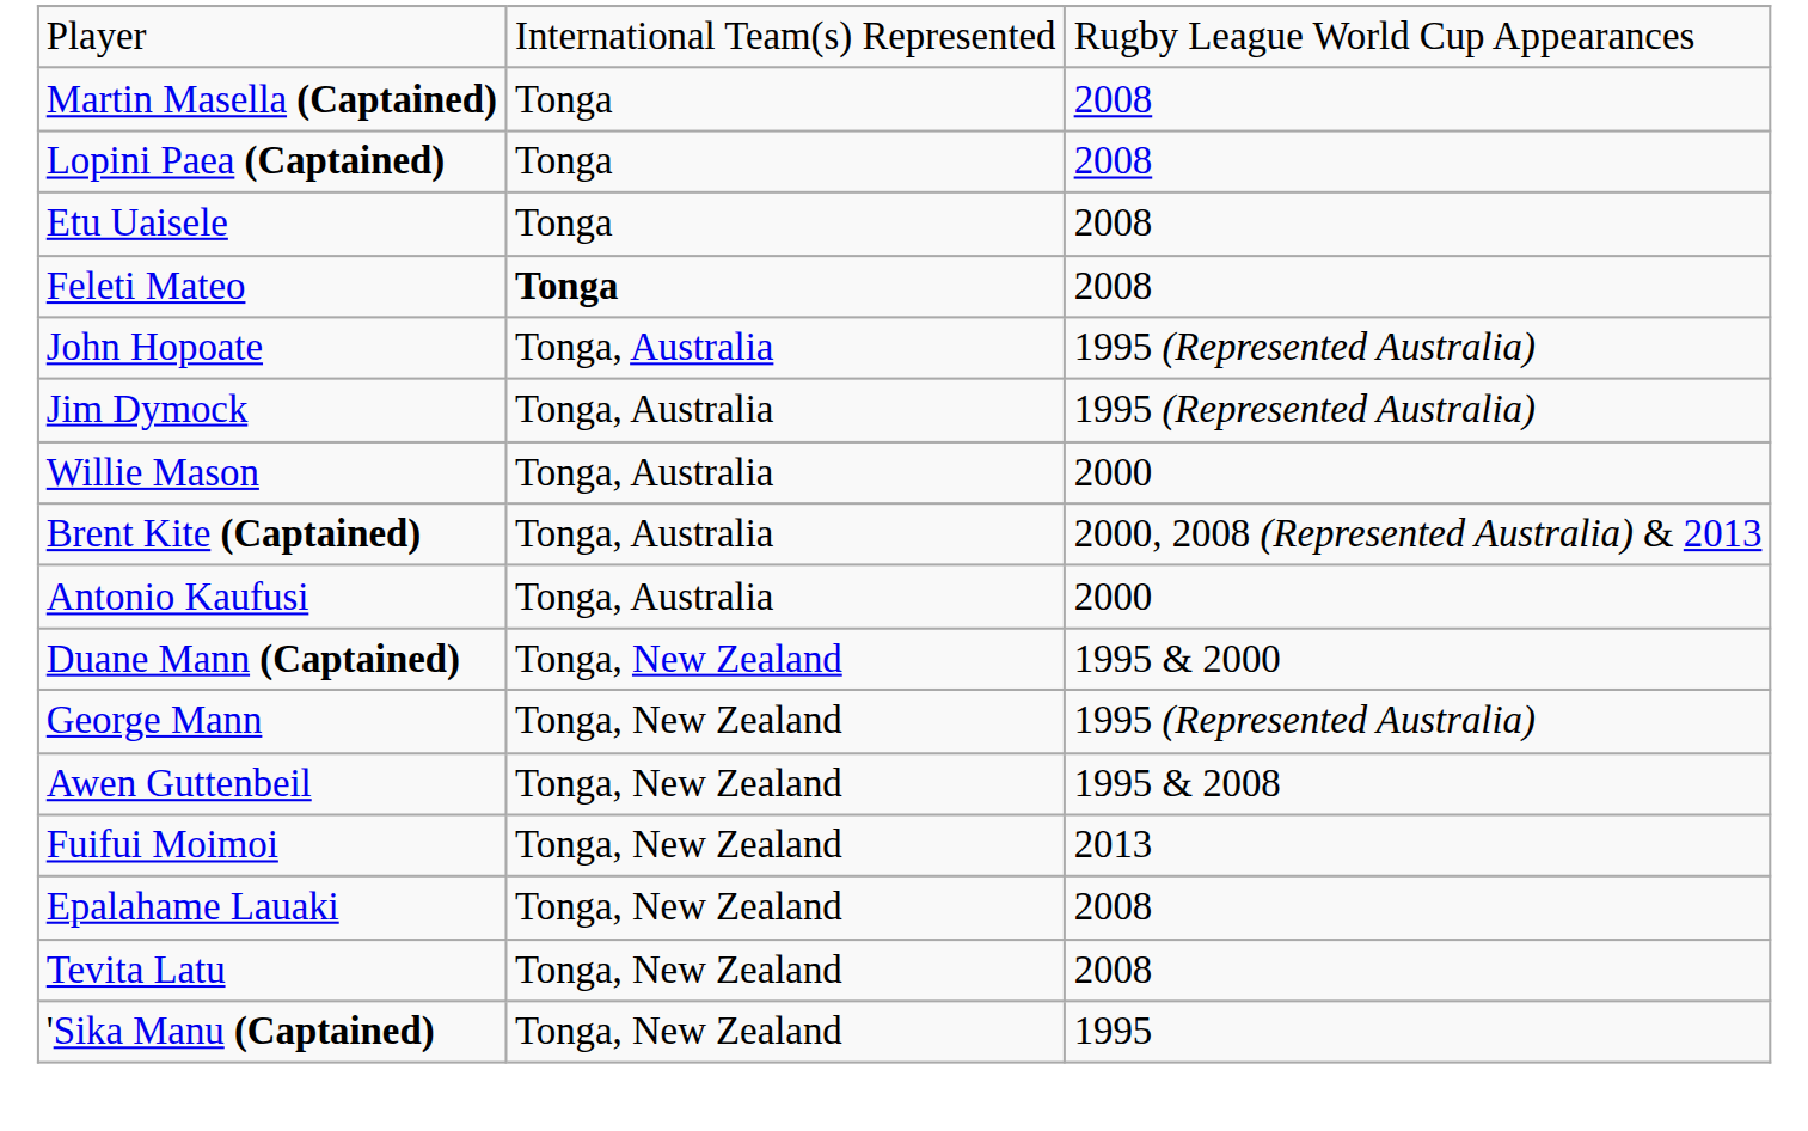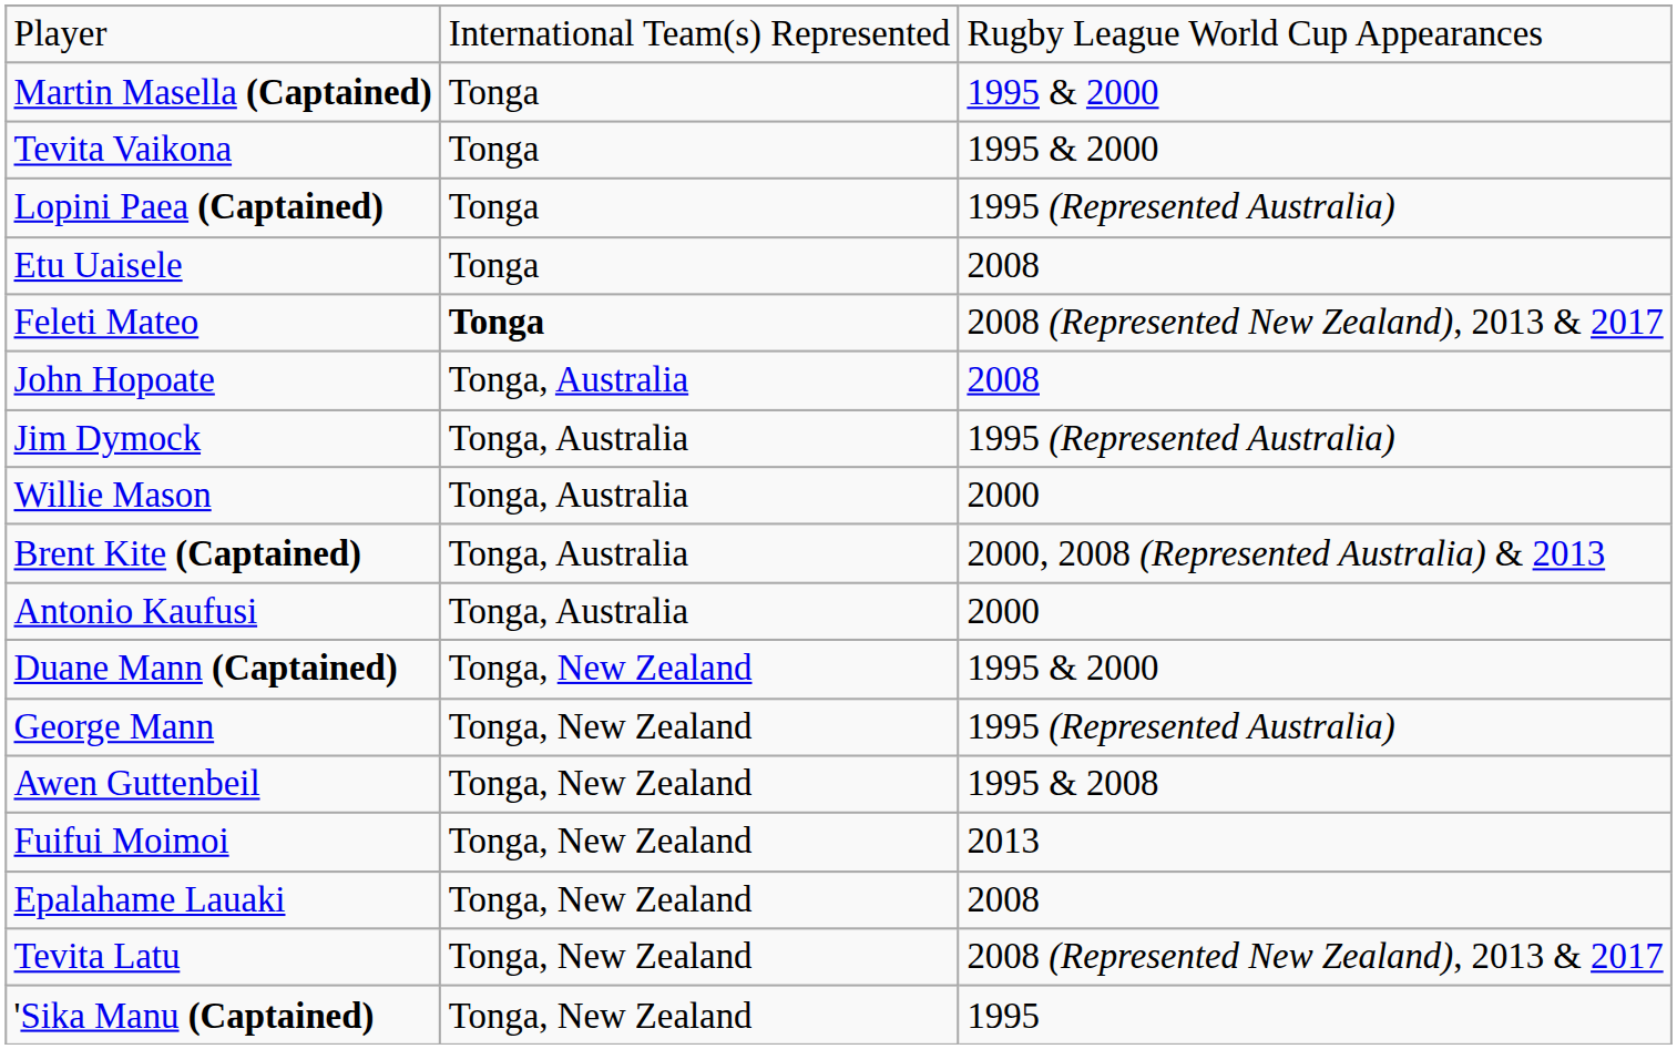Martin Masella (Captained) | column 3: 2008 -> 1995 & 2000
+ row: Tevita Vaikona | Tonga | 1995 & 2000
Lopini Paea (Captained) | column 3: 2008 -> 1995 (Represented Australia)
Feleti Mateo | column 3: 2008 -> 2008 (Represented New Zealand), 2013 & 2017
John Hopoate | column 3: 1995 (Represented Australia) -> 2008
Tevita Latu | column 3: 2008 -> 2008 (Represented New Zealand), 2013 & 2017
